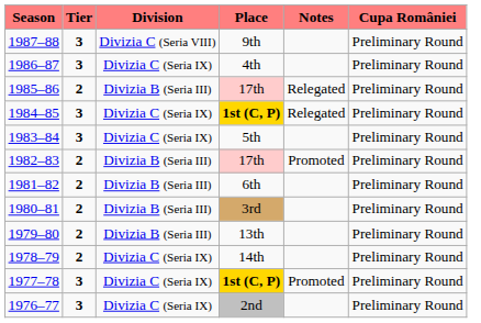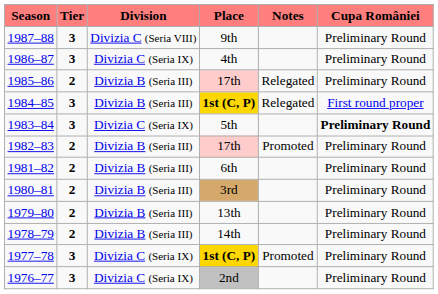1984–85 | Division: Divizia C (Seria IX) -> Divizia B (Seria III)
1984–85 | Cupa României: Preliminary Round -> First round proper
1983–84 | Cupa României: normal -> bold
1978–79 | Division: Divizia C (Seria IX) -> Divizia B (Seria III)
